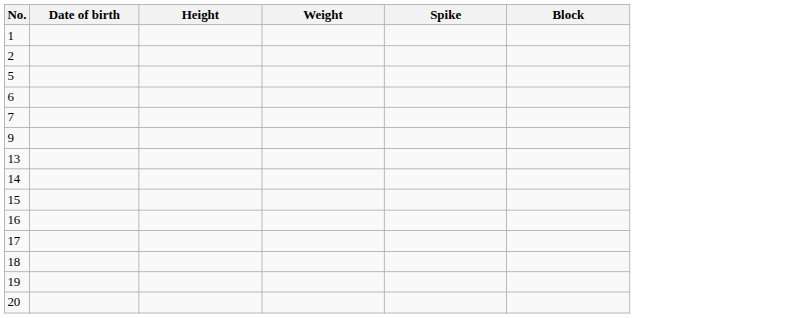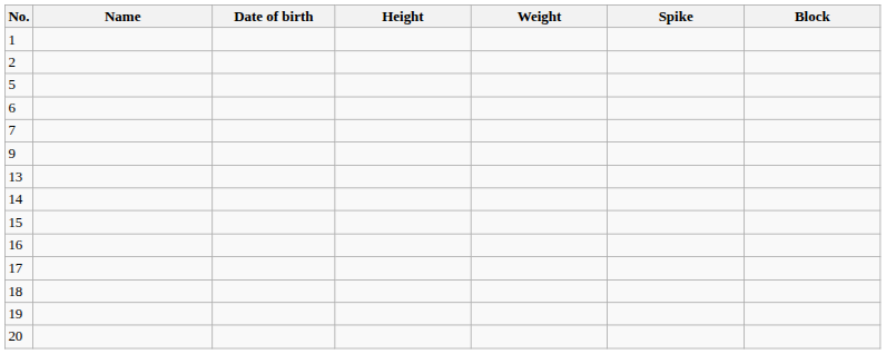+ column: Name
